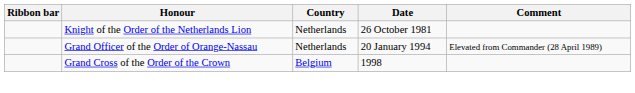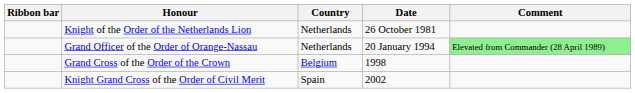Grand Officer of the Order of Orange-Nassau | Comment: no background -> lightgreen background
+ row: Knight Grand Cross of the Order of Civil Merit | Spain | 2002
